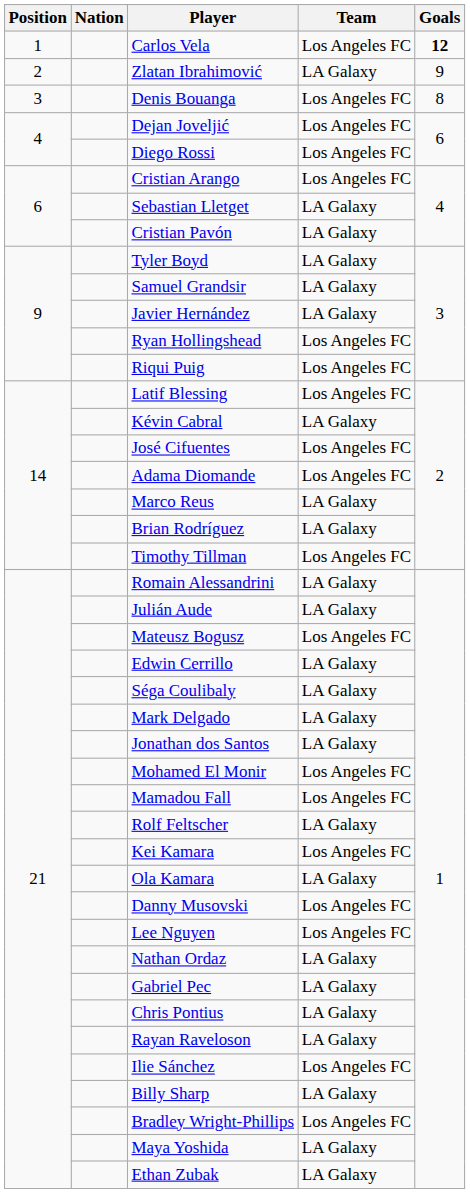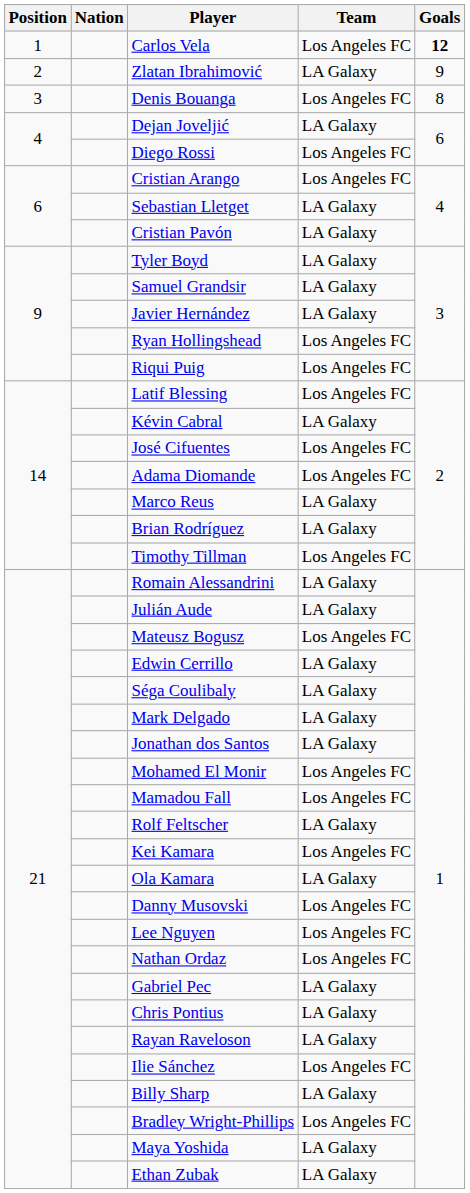Dejan Joveljić | Team: Los Angeles FC -> LA Galaxy
Nathan Ordaz | Team: LA Galaxy -> Los Angeles FC
